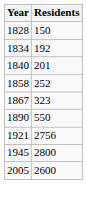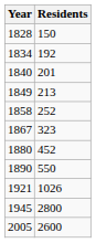+ row: 1849 | 213
+ row: 1880 | 452
1921 | Residents: 2756 -> 1026
